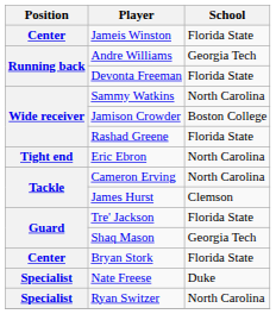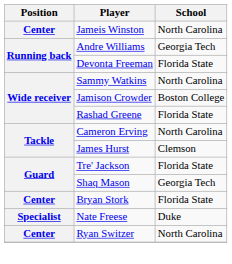Jameis Winston | School: Florida State -> North Carolina
- row: Tight end | Eric Ebron | North Carolina
Ryan Switzer | Position: Specialist -> Center
